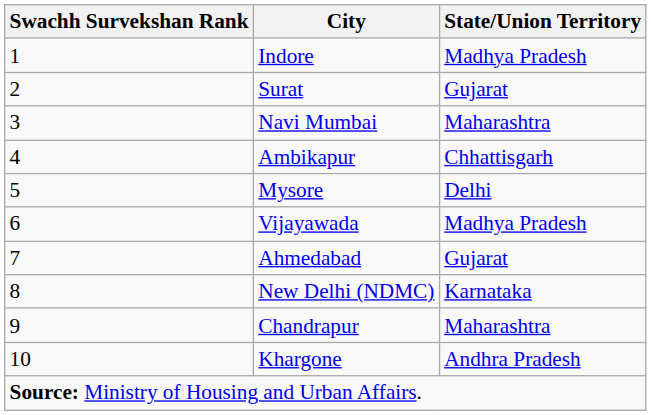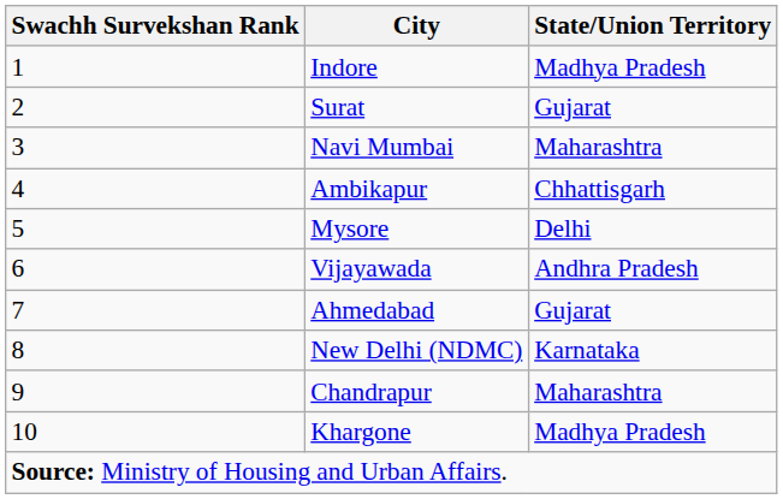Vijayawada | State/Union Territory: Madhya Pradesh -> Andhra Pradesh
Khargone | State/Union Territory: Andhra Pradesh -> Madhya Pradesh
